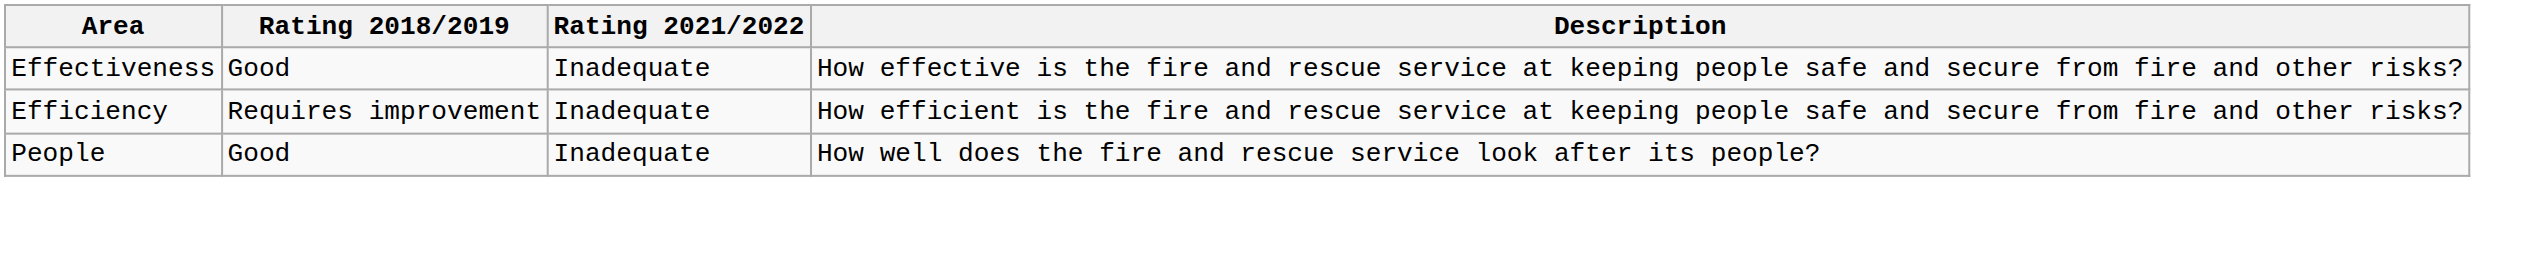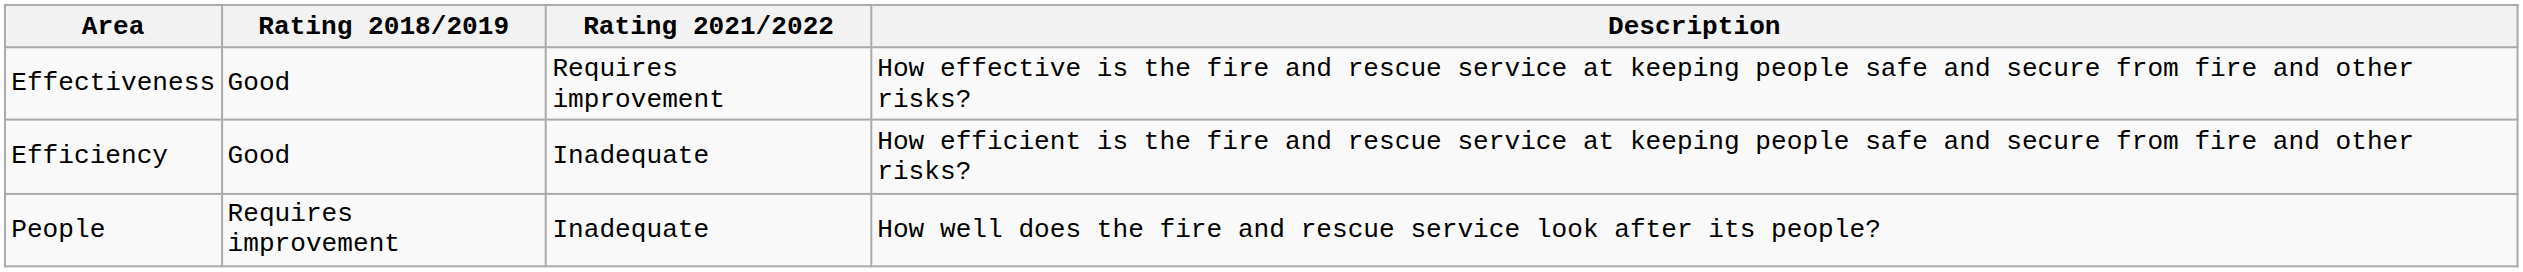Effectiveness | Rating 2021/2022: Inadequate -> Requires improvement
Efficiency | Rating 2018/2019: Requires improvement -> Good
People | Rating 2018/2019: Good -> Requires improvement
